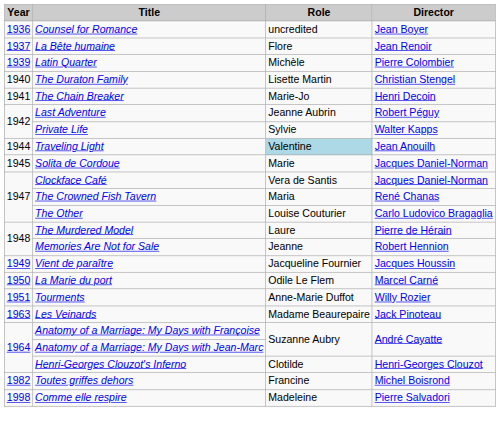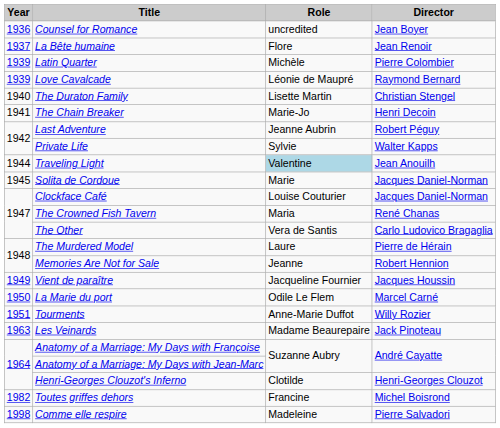+ row: 1939 | Love Cavalcade | Léonie de Maupré | Raymond Bernard
Clockface Café | Role: Vera de Santis -> Louise Couturier
The Other | Role: Louise Couturier -> Vera de Santis
